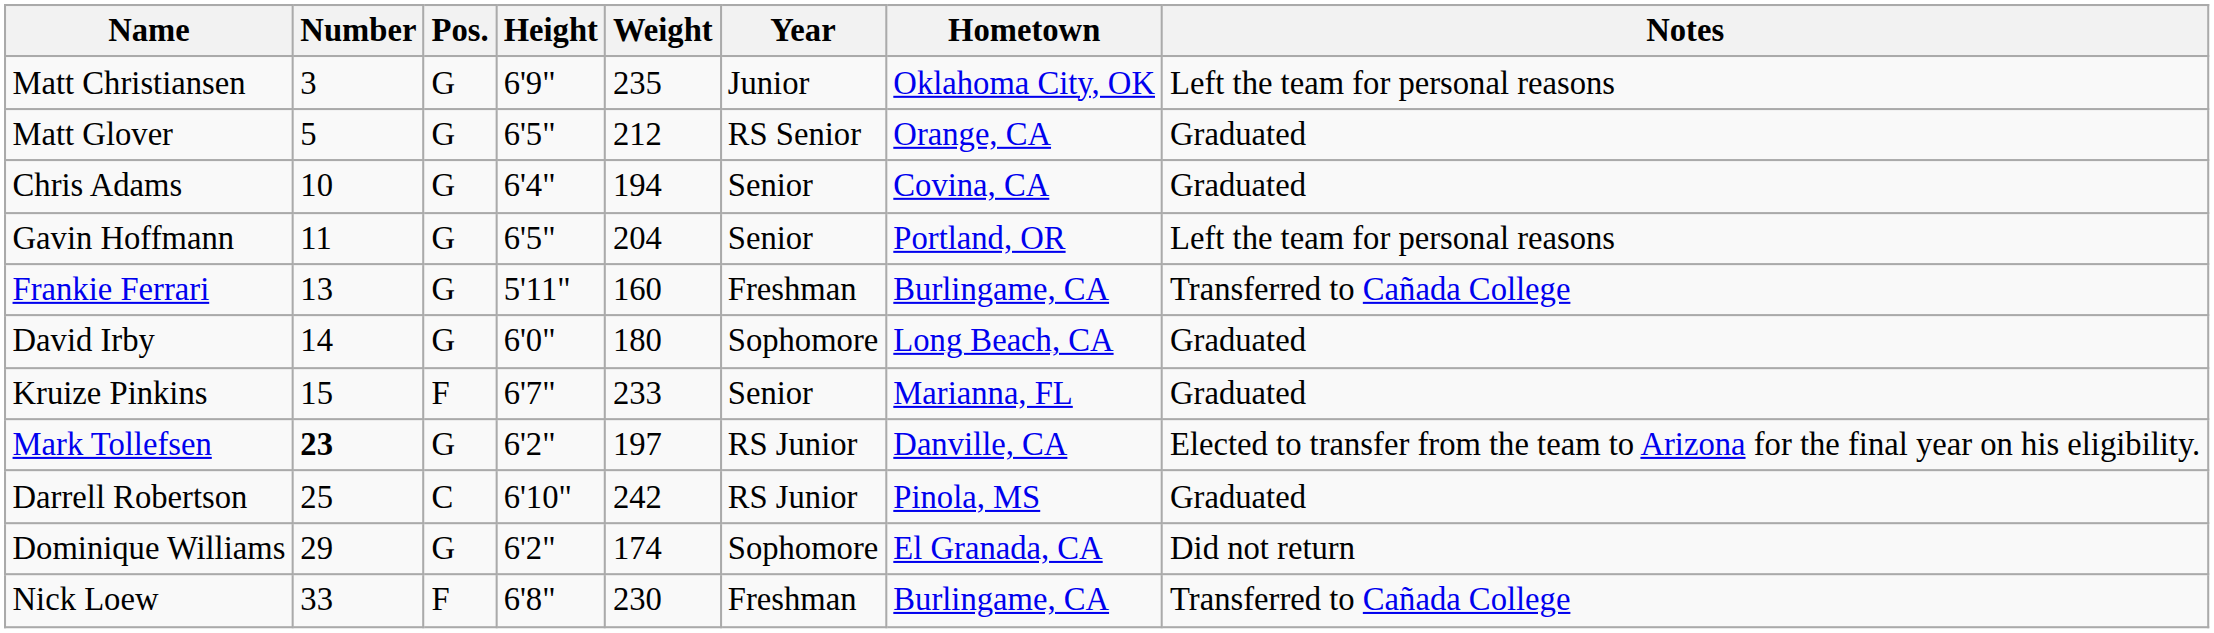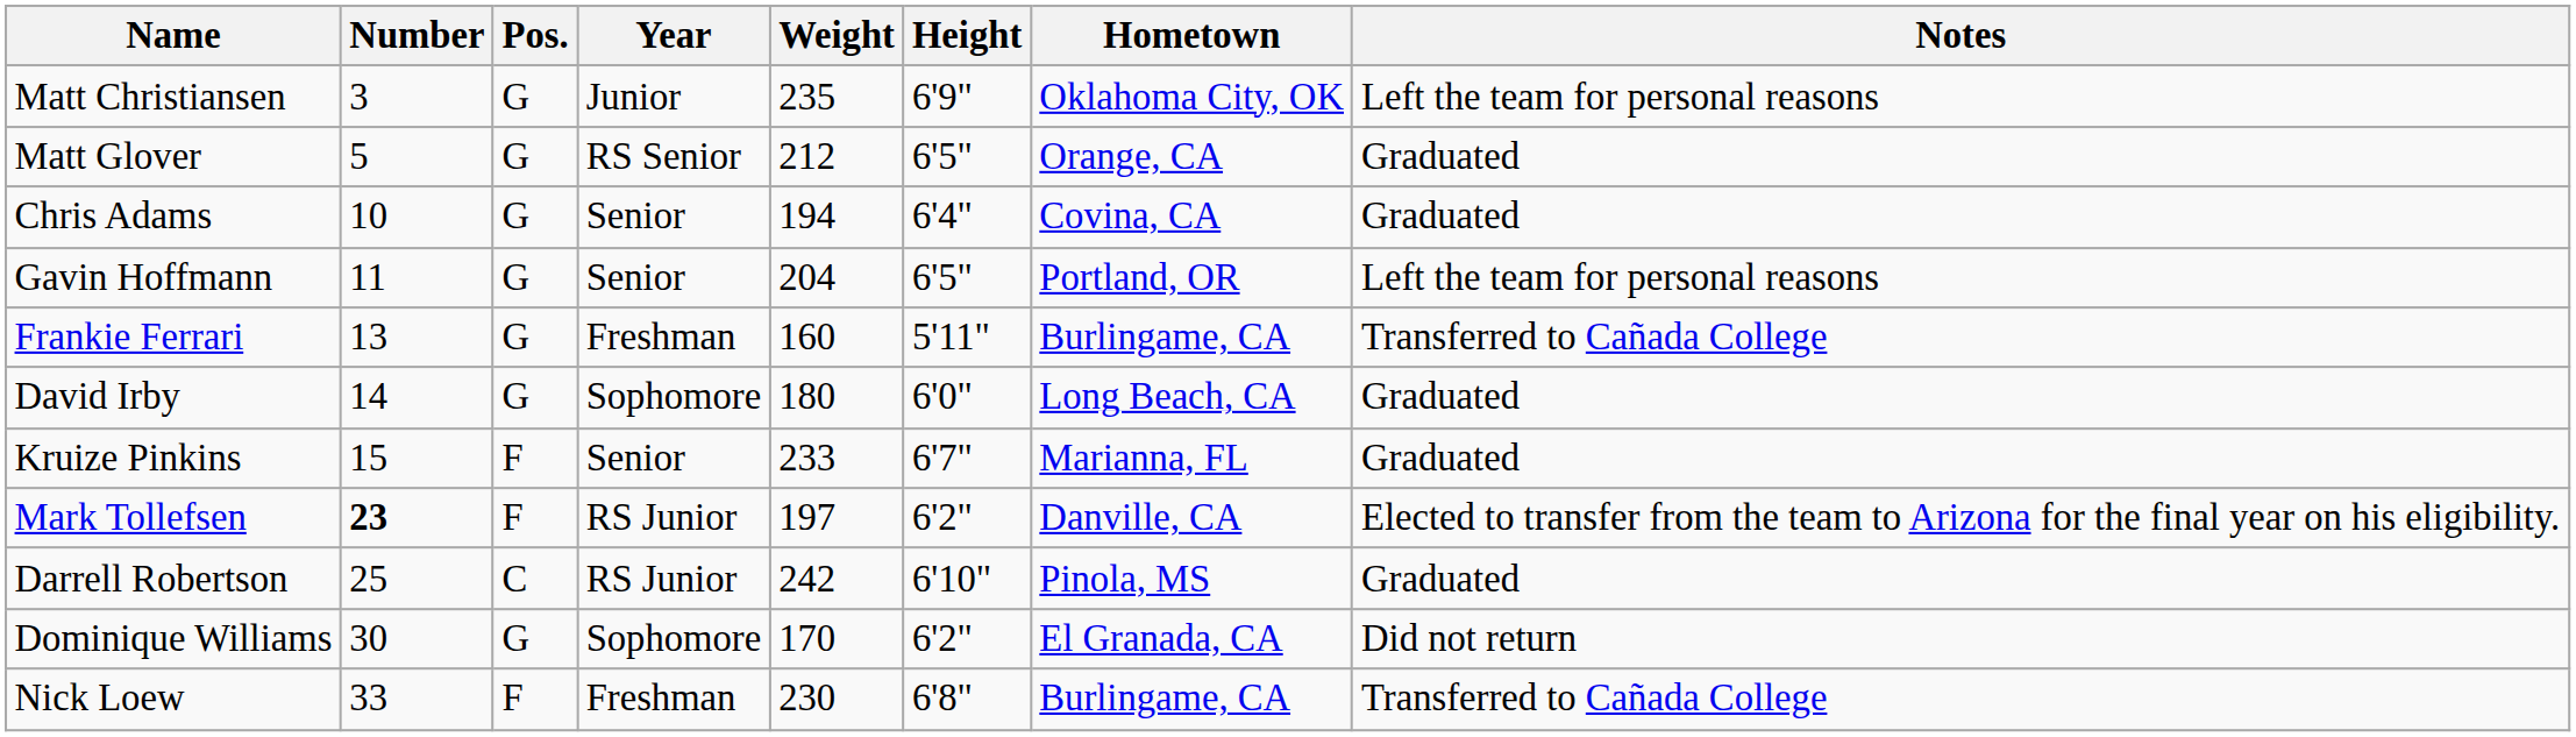columns swapped: Height <-> Year
Mark Tollefsen | Pos.: G -> F
Dominique Williams | Number: 29 -> 30
Dominique Williams | Weight: 174 -> 170
